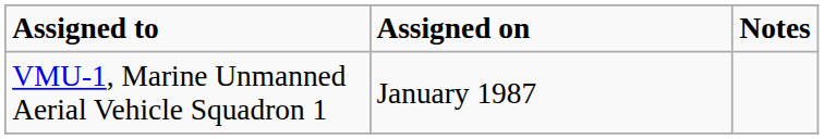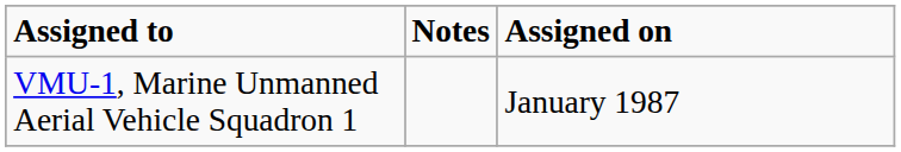columns swapped: Assigned on <-> Notes
